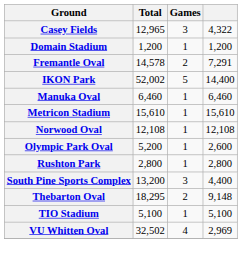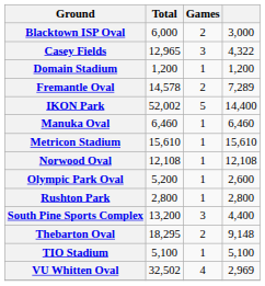+ row: Blacktown ISP Oval | 6,000 | 2 | 3,000
Fremantle Oval | column 4: 7,291 -> 7,289
